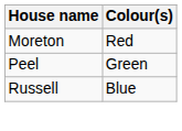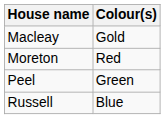+ row: Macleay | Gold
